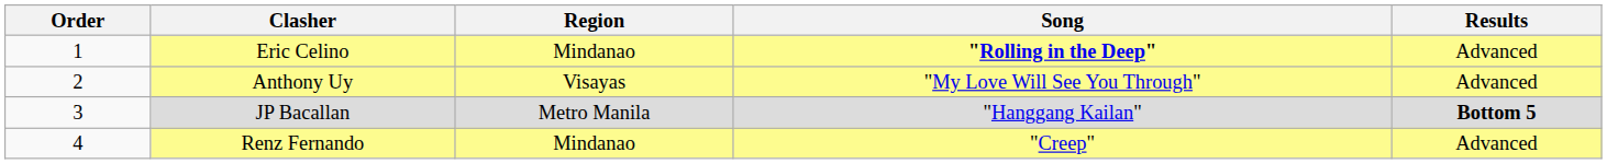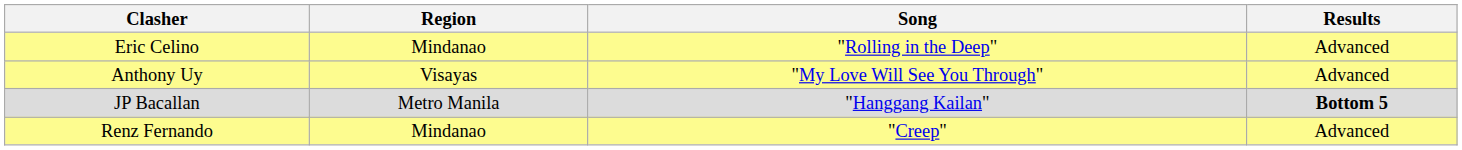- column: Order | 1 | 2 | 3 | 4
Eric Celino | Song: bold -> normal
